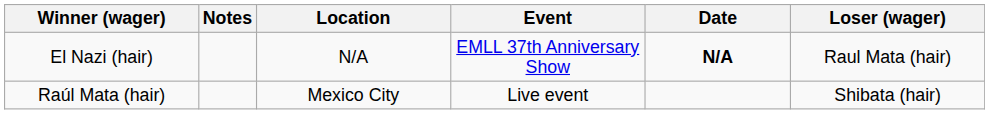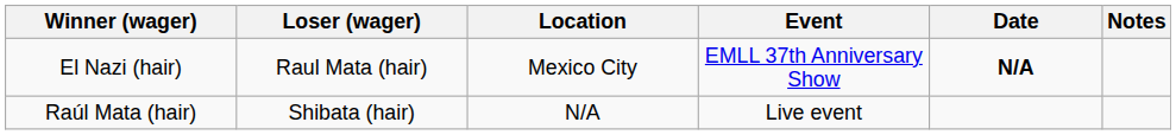columns swapped: Loser (wager) <-> Notes
El Nazi (hair) | Location: N/A -> Mexico City
Raúl Mata (hair) | Location: Mexico City -> N/A
